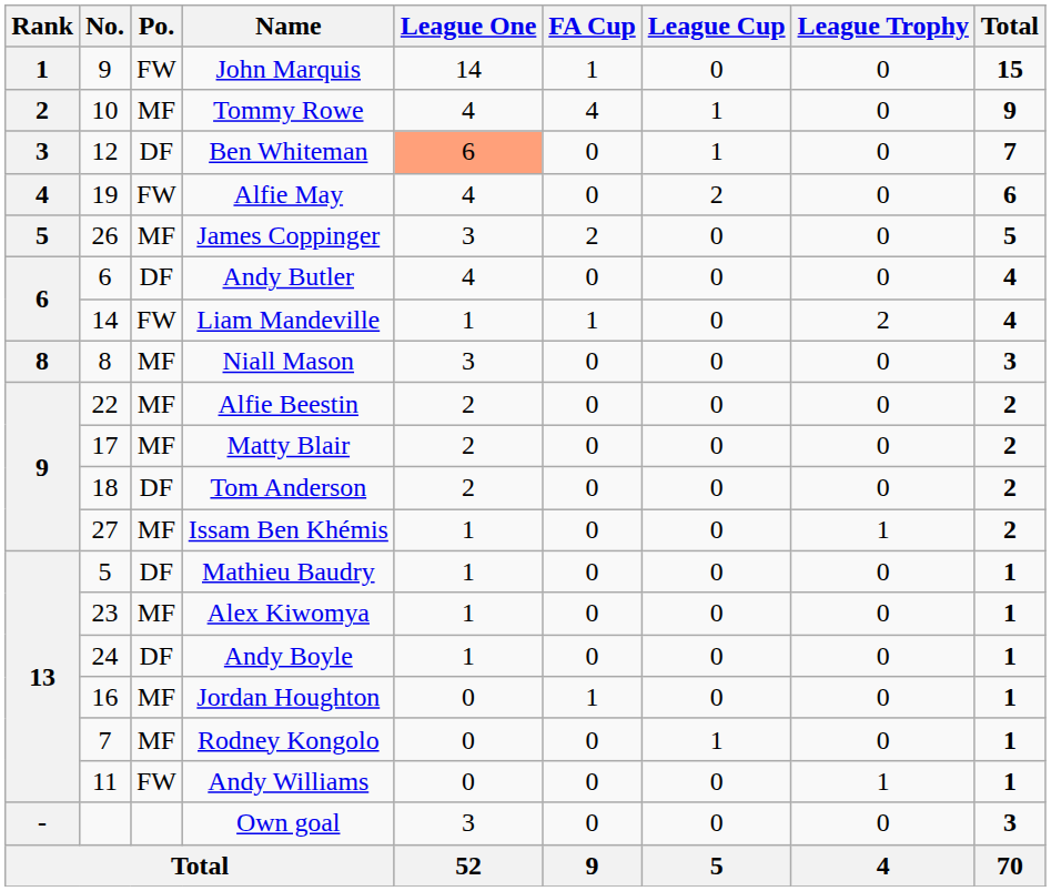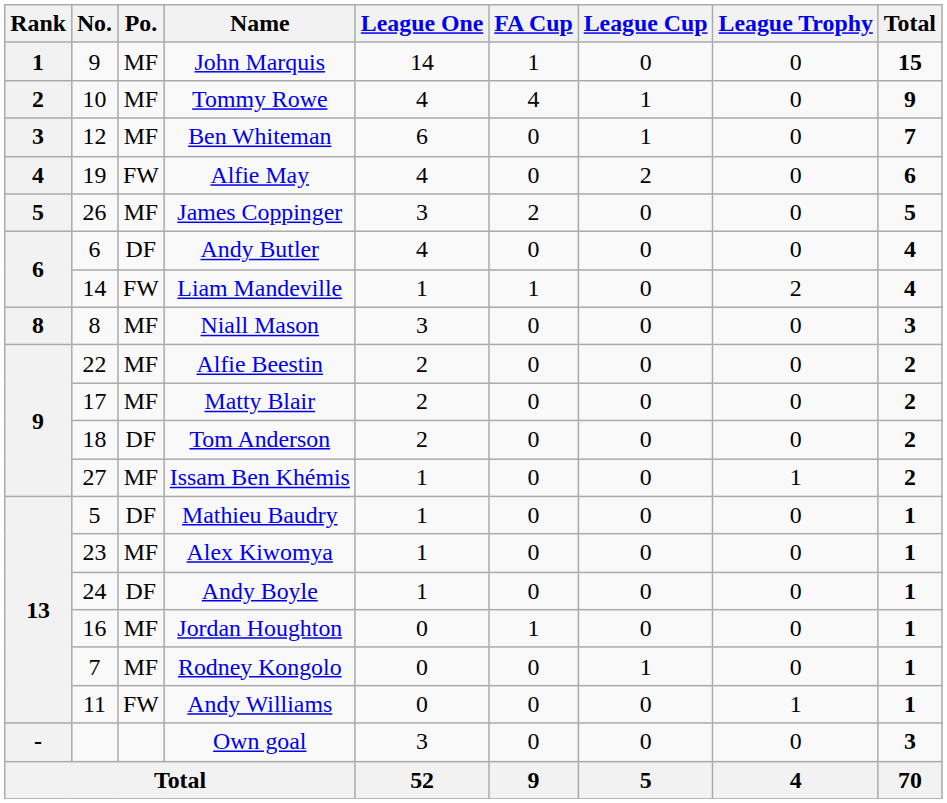John Marquis | Po.: FW -> MF
Ben Whiteman | Po.: DF -> MF
Ben Whiteman | League One: lightsalmon background -> no background
